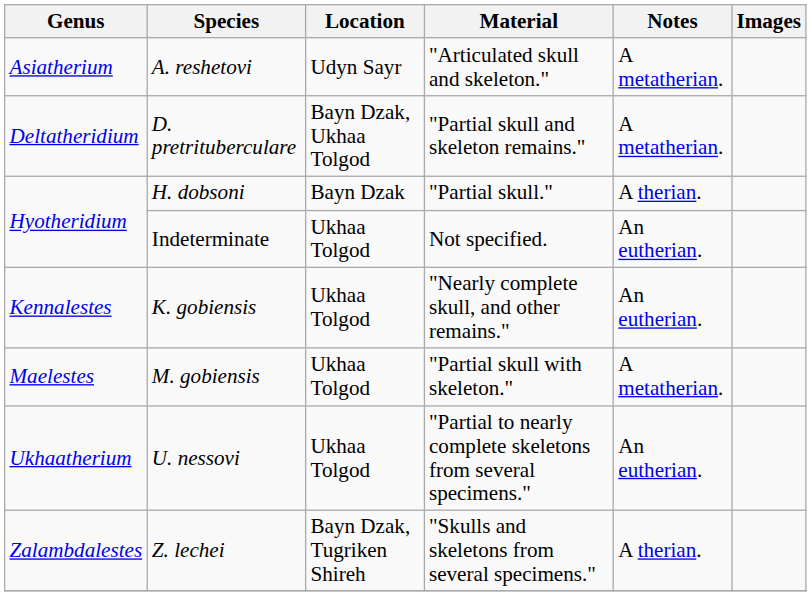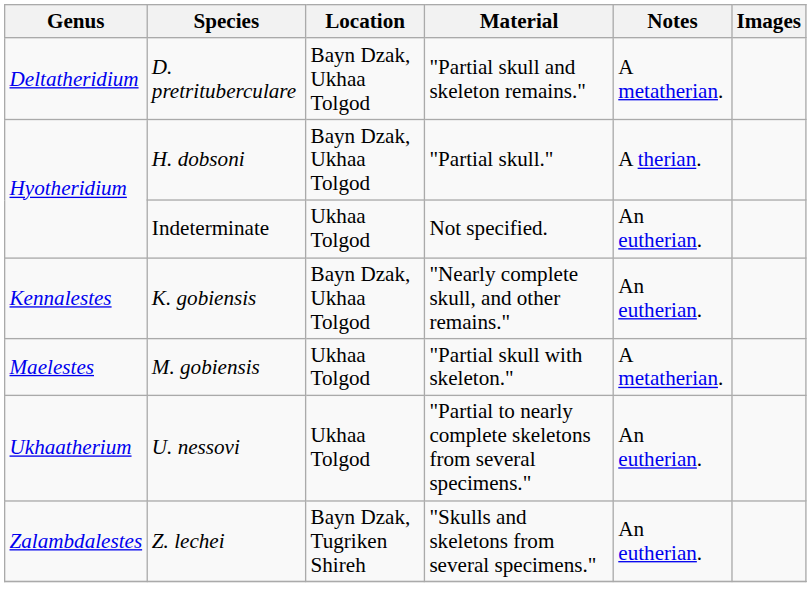- row: Asiatherium | A. reshetovi | Udyn Sayr | "Articulated skull and skeleton." | A metatherian.
H. dobsoni | Location: Bayn Dzak -> Bayn Dzak, Ukhaa Tolgod
K. gobiensis | Location: Ukhaa Tolgod -> Bayn Dzak, Ukhaa Tolgod
Z. lechei | Notes: A therian. -> An eutherian.
